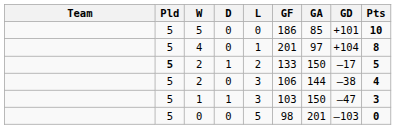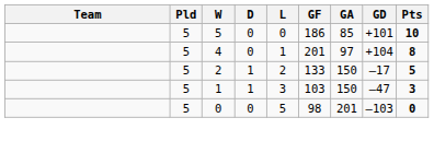2 / 1 | Pld: bold -> normal
- row: 5 | 2 | 0 | 3 | 106 | 144 | –38 | 4
